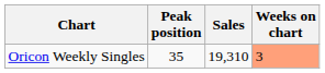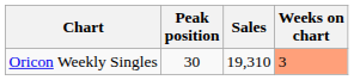Oricon Weekly Singles | Peak position: 35 -> 30
